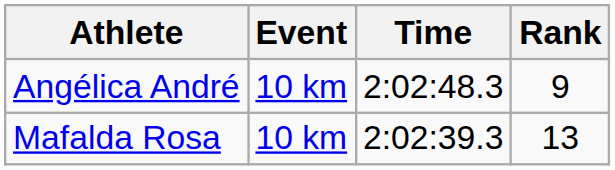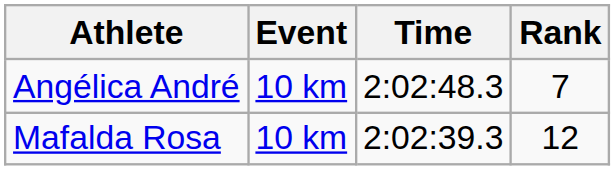Angélica André | Rank: 9 -> 7
Mafalda Rosa | Rank: 13 -> 12
